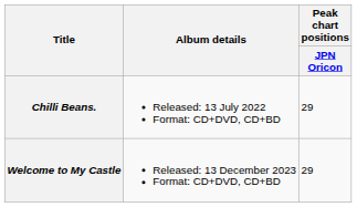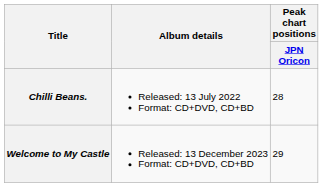Chilli Beans. | Peak chart positions / JPN Oricon: 29 -> 28
